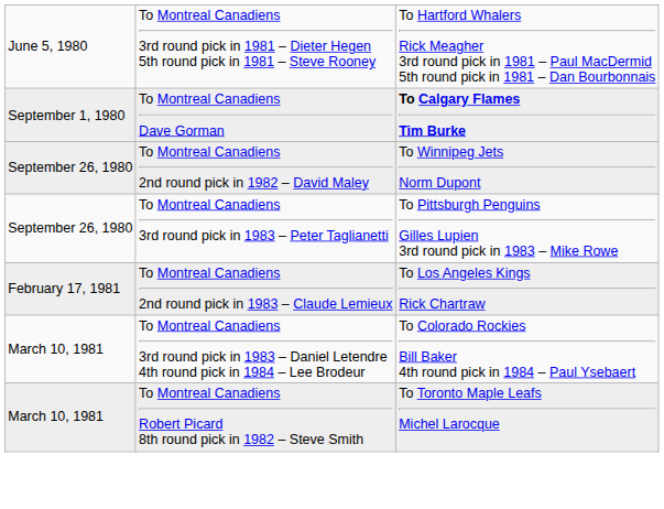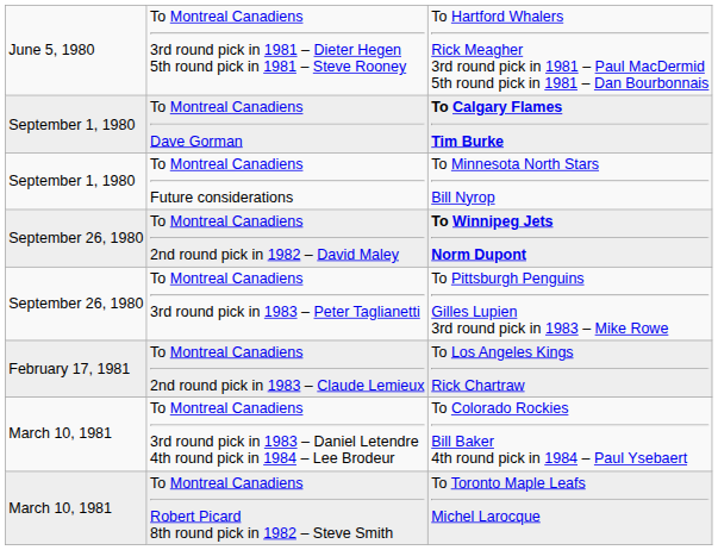+ row: September 1, 1980 | To Montreal Canadiens Future considerations | To Minnesota North Stars Bill Nyrop
To Montreal Canadiens 2nd round pick in 1982 – David Maley | column 3: normal -> bold
